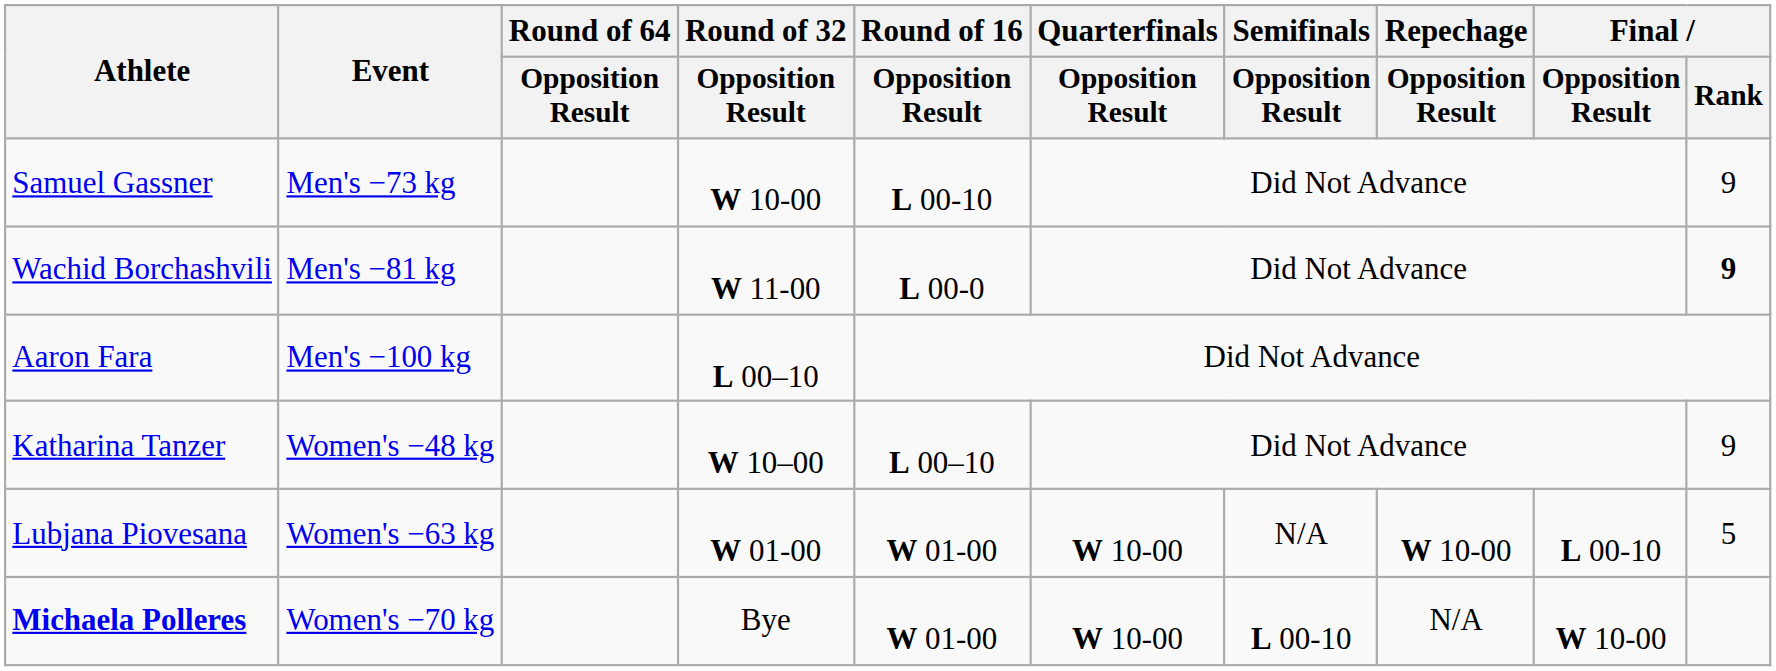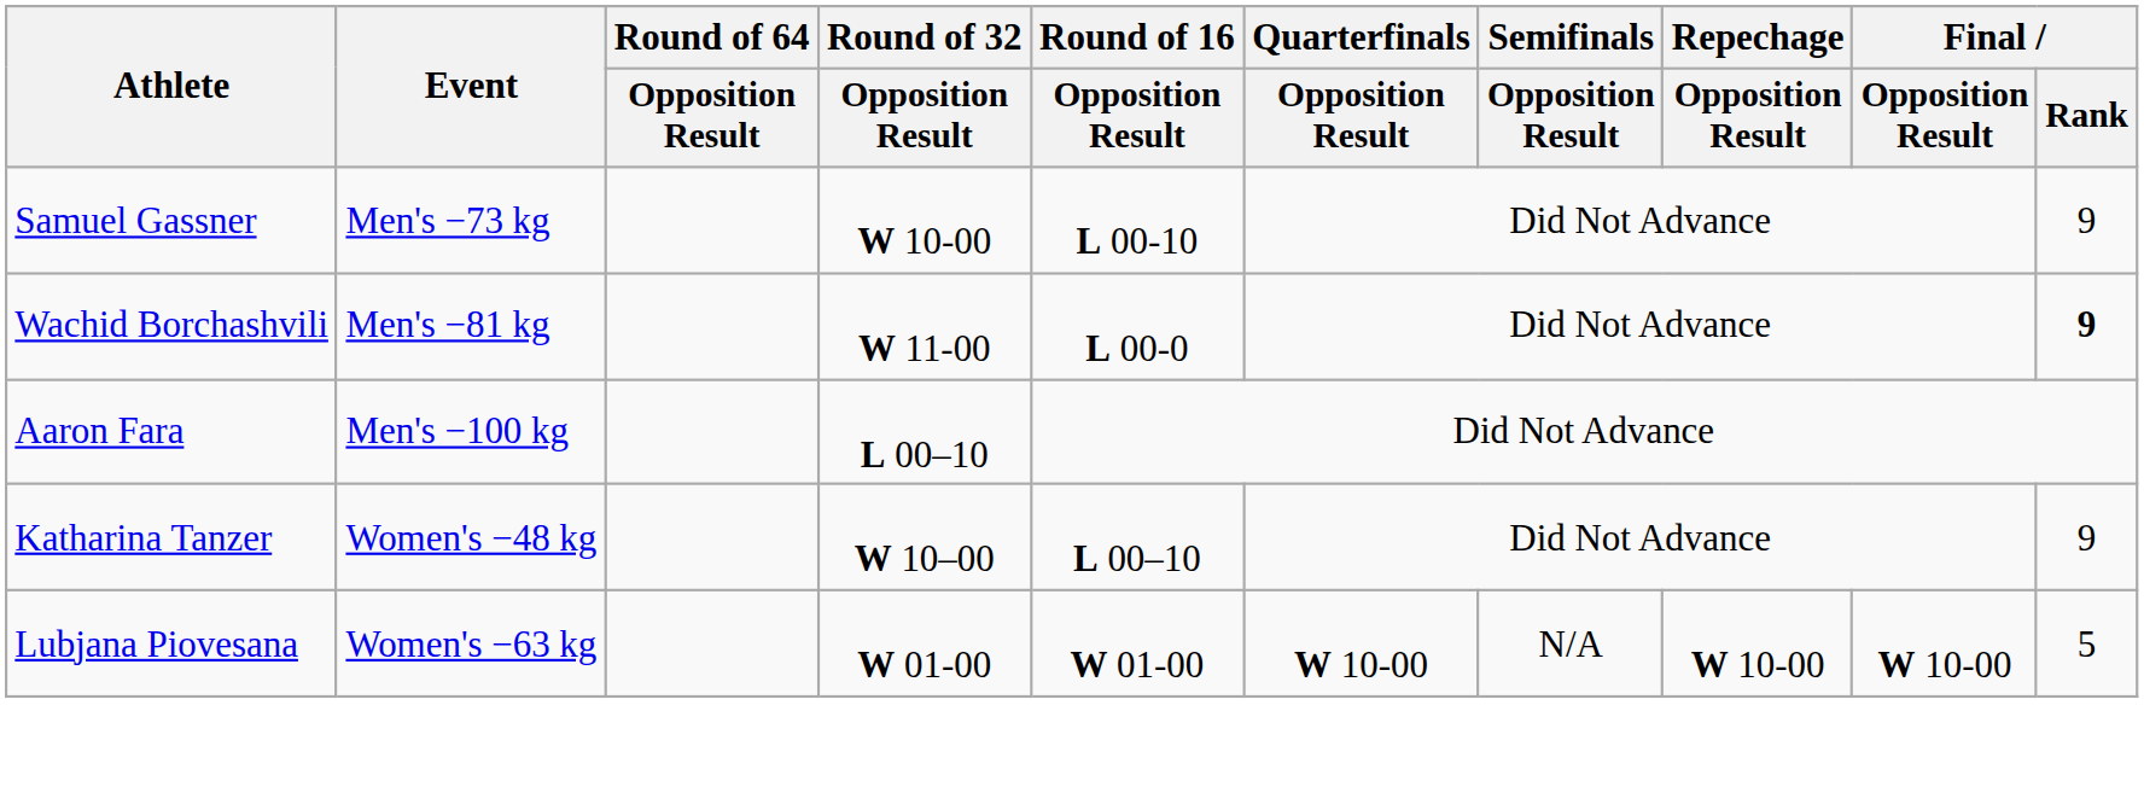Lubjana Piovesana | Final / Opposition Result: L 00-10 -> W 10-00
- row: Michaela Polleres | Women's −70 kg | Bye | W 01-00 | W 10-00 | L 00-10 | N/A | W 10-00
